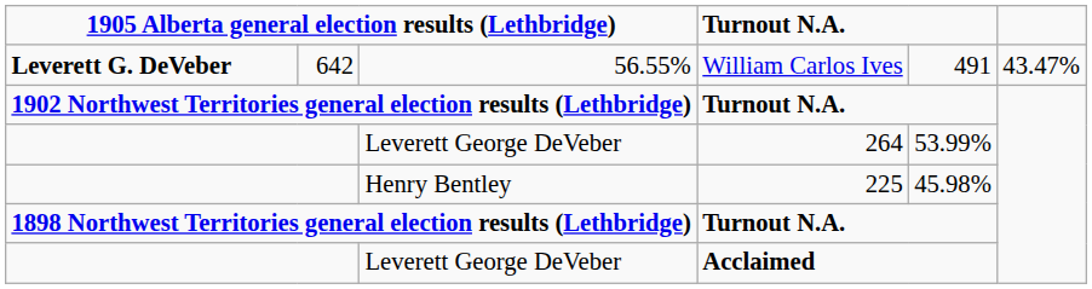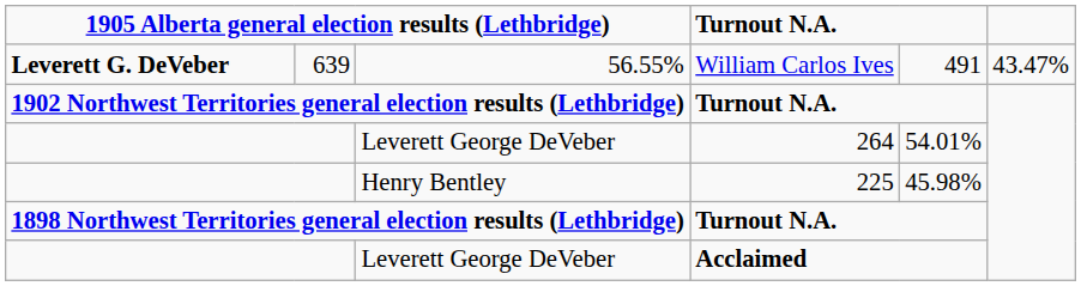56.55% | column 2: 642 -> 639
Leverett George DeVeber / 264 | column 5: 53.99% -> 54.01%
